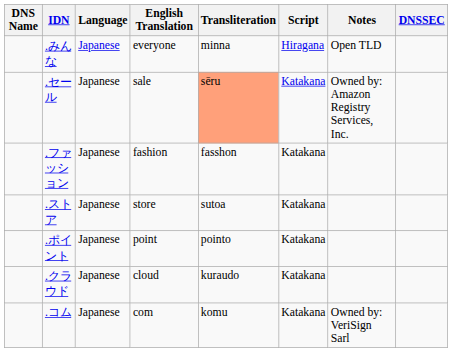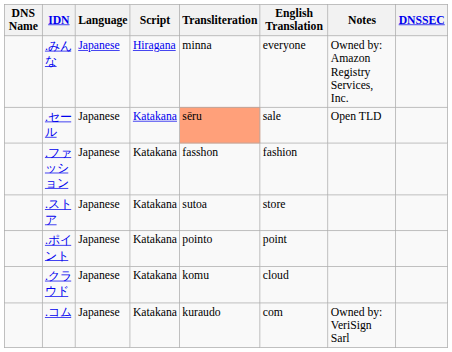columns swapped: Script <-> English Translation
.みんな | Notes: Open TLD -> Owned by: Amazon Registry Services, Inc.
.セール | Notes: Owned by: Amazon Registry Services, Inc. -> Open TLD
.クラウド | Transliteration: kuraudo -> komu
.コム | Transliteration: komu -> kuraudo
